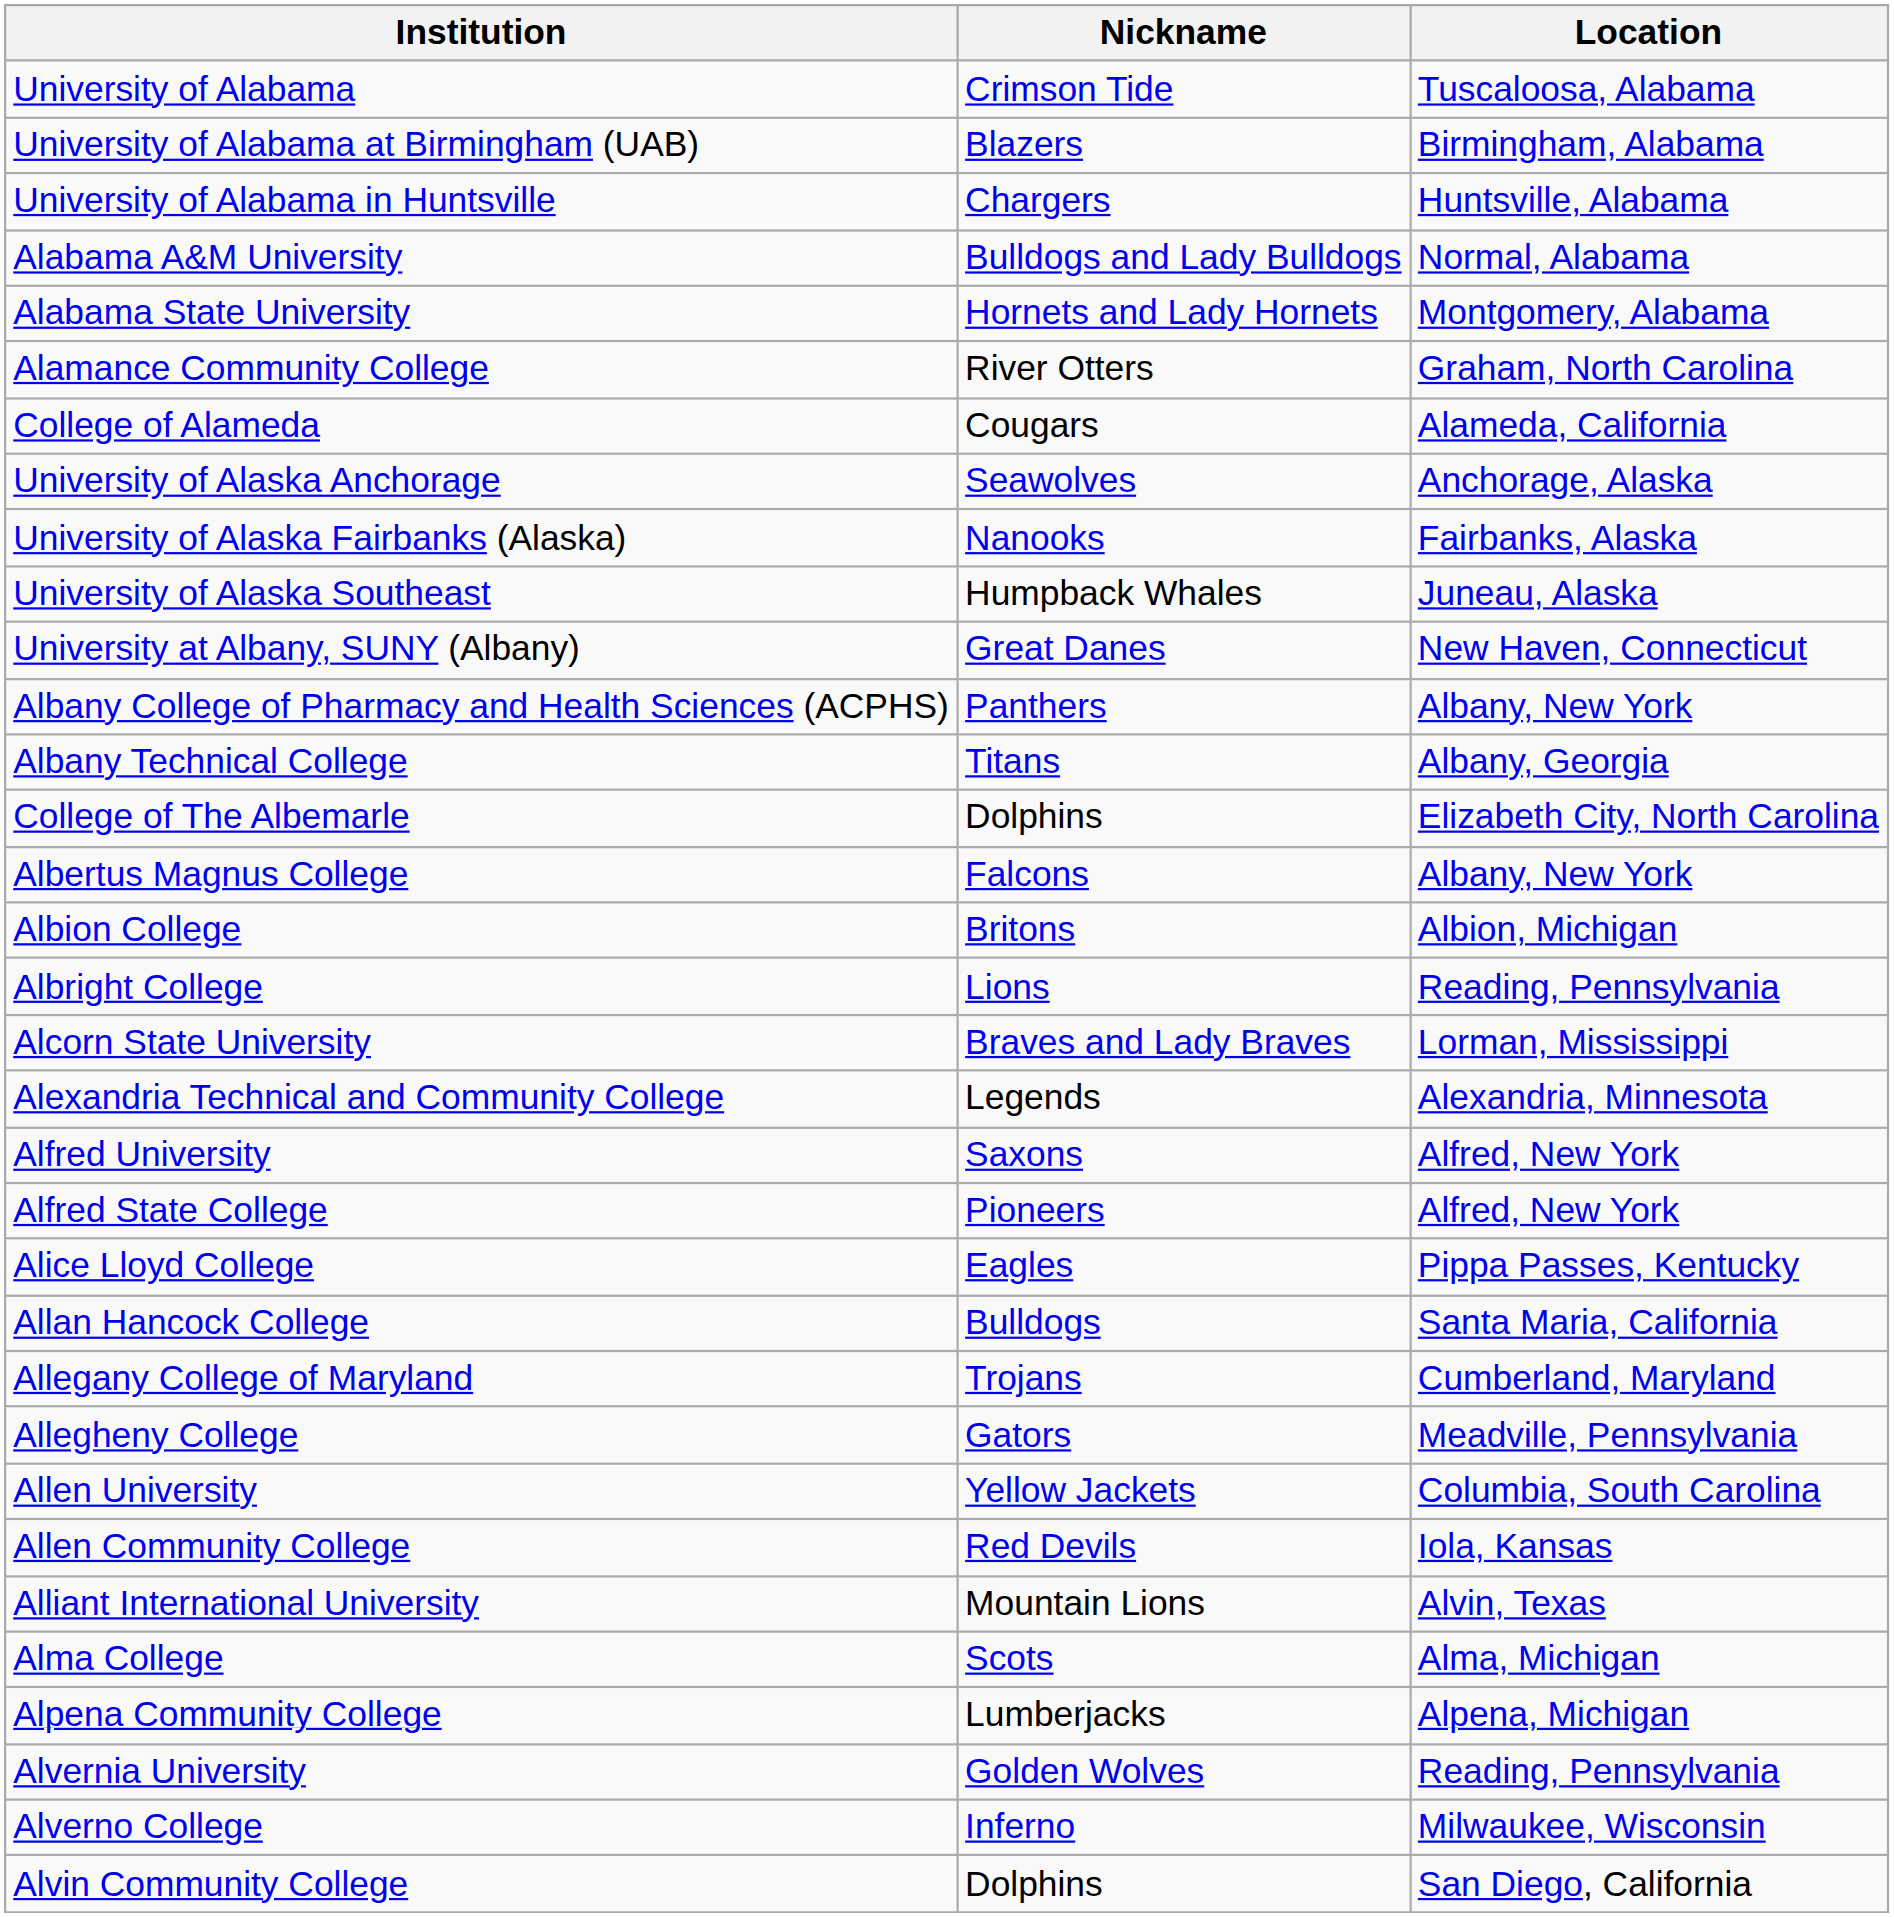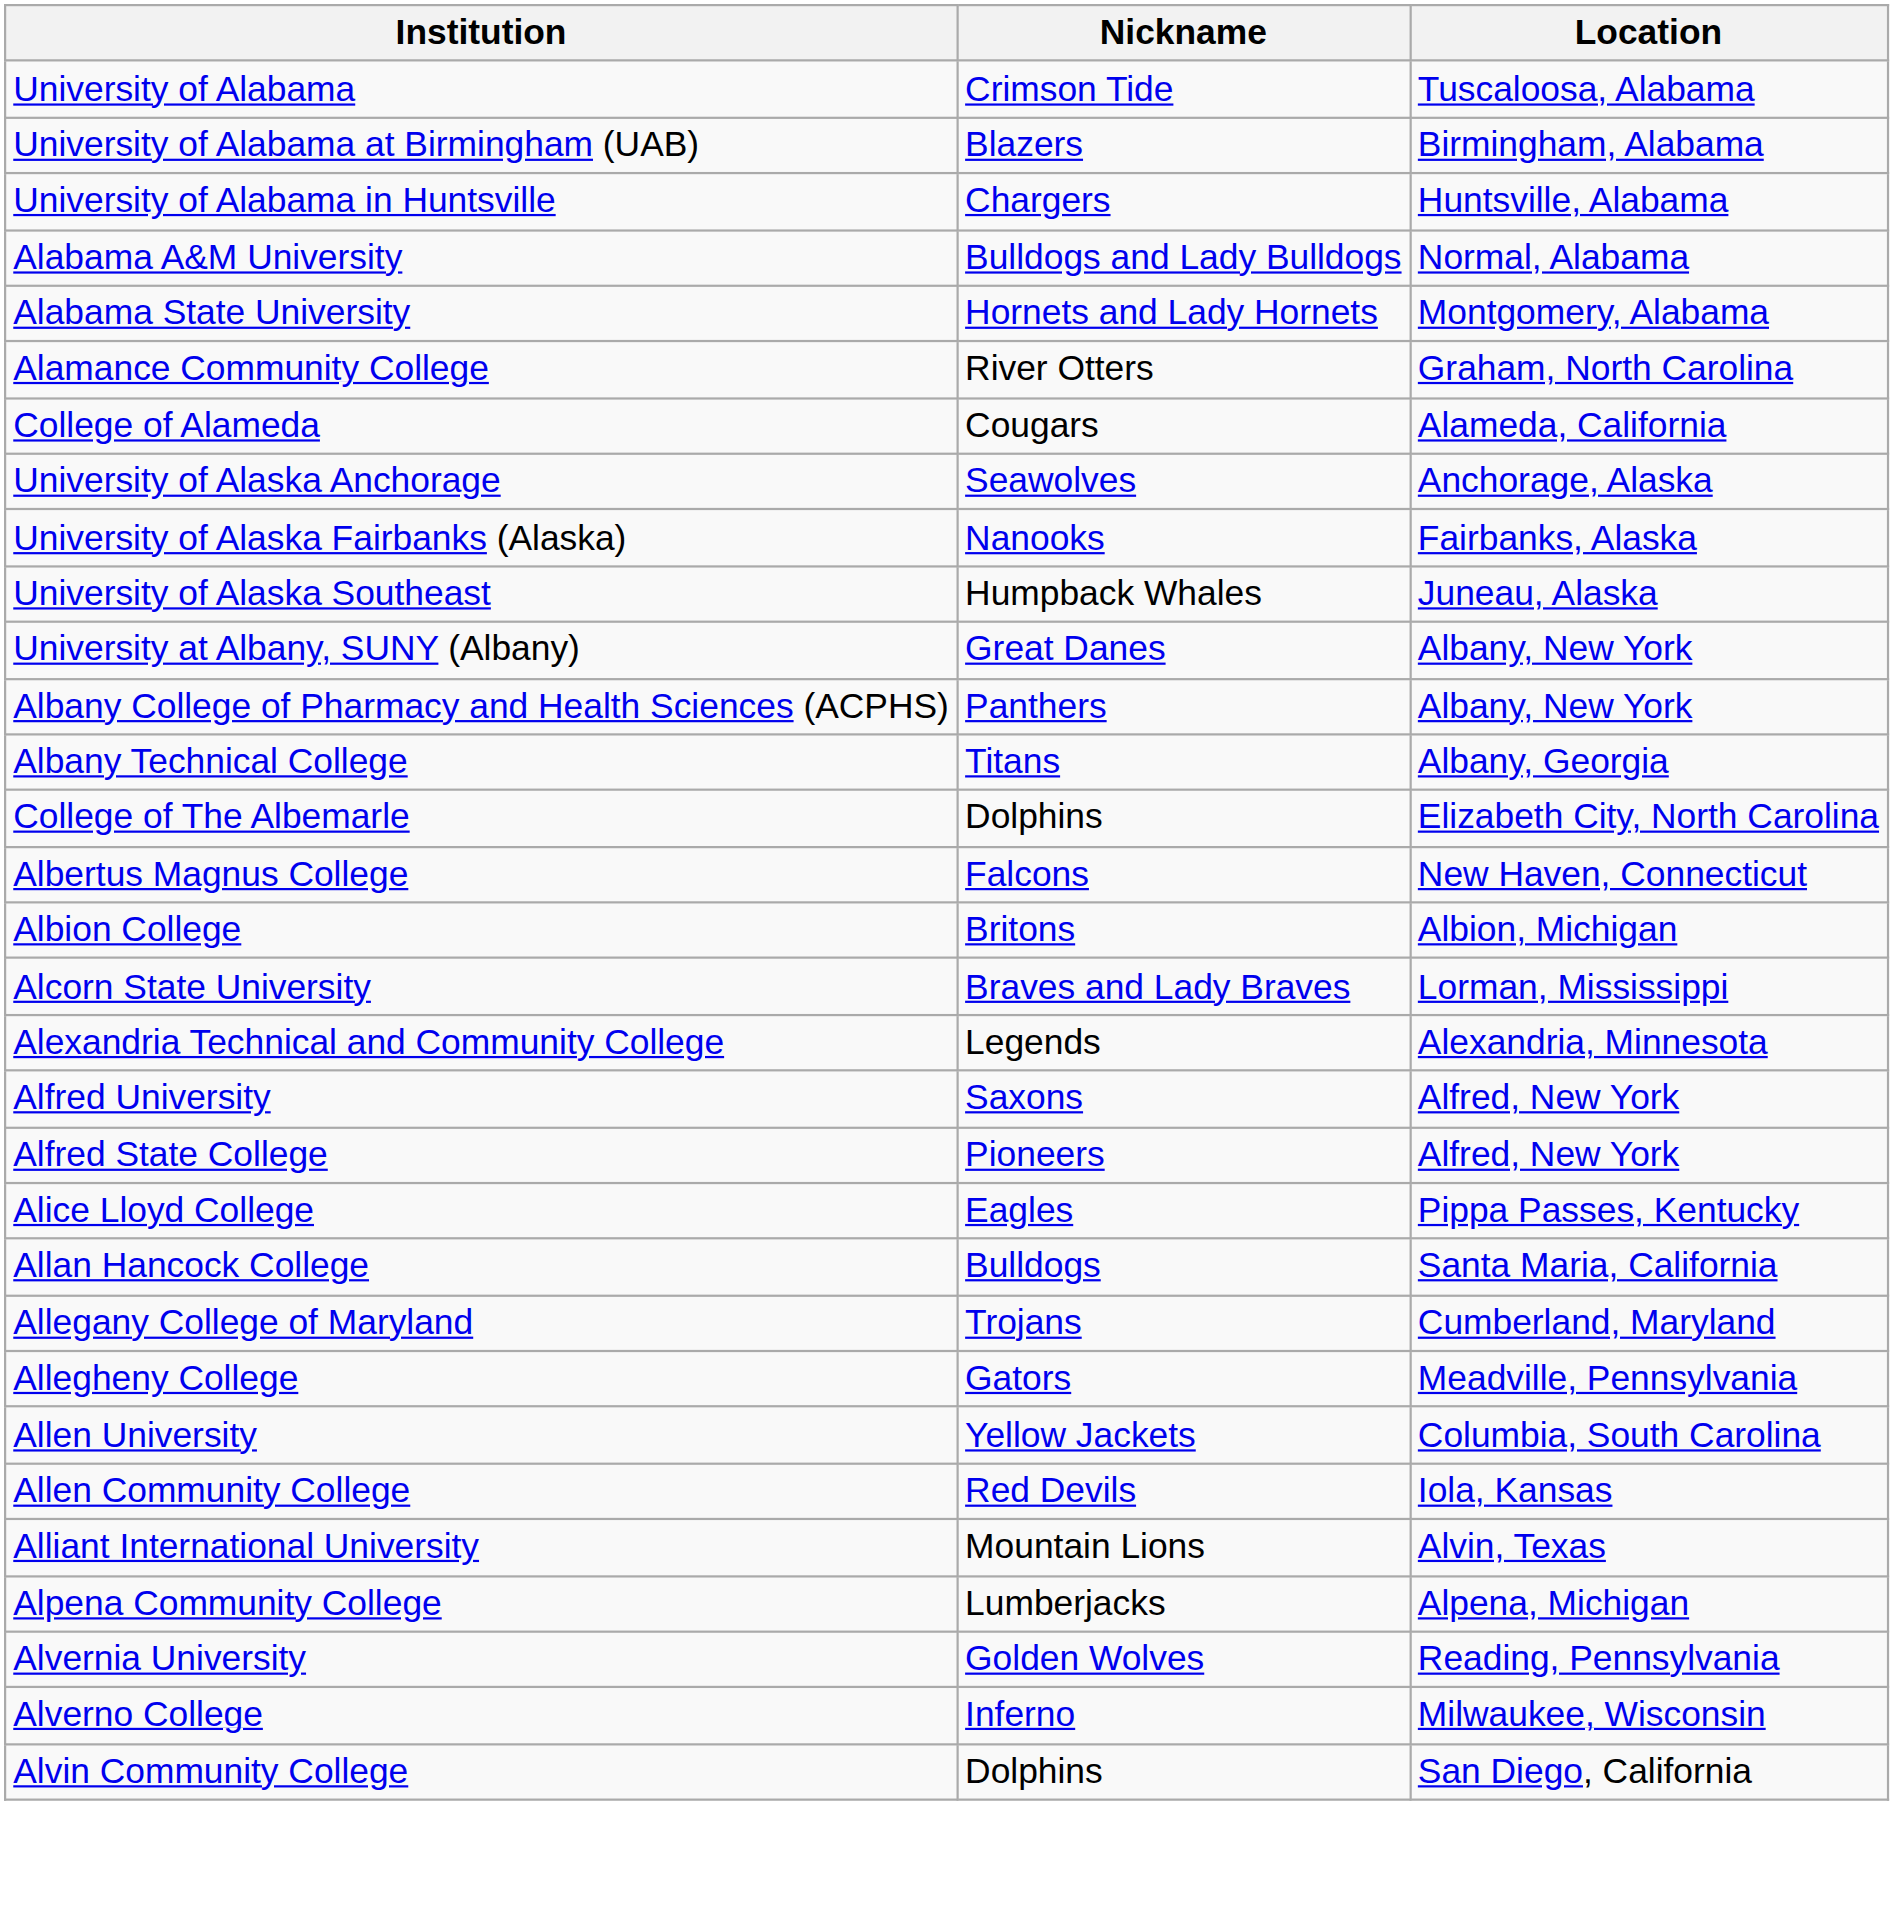University at Albany, SUNY (Albany) | Location: New Haven, Connecticut -> Albany, New York
Albertus Magnus College | Location: Albany, New York -> New Haven, Connecticut
- row: Albright College | Lions | Reading, Pennsylvania
- row: Alma College | Scots | Alma, Michigan
